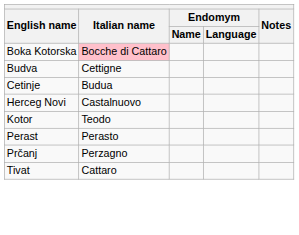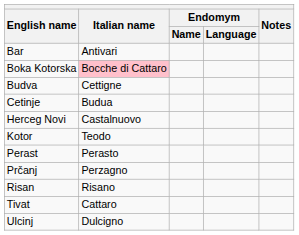+ row: Bar | Antivari
+ row: Risan | Risano
+ row: Ulcinj | Dulcigno
